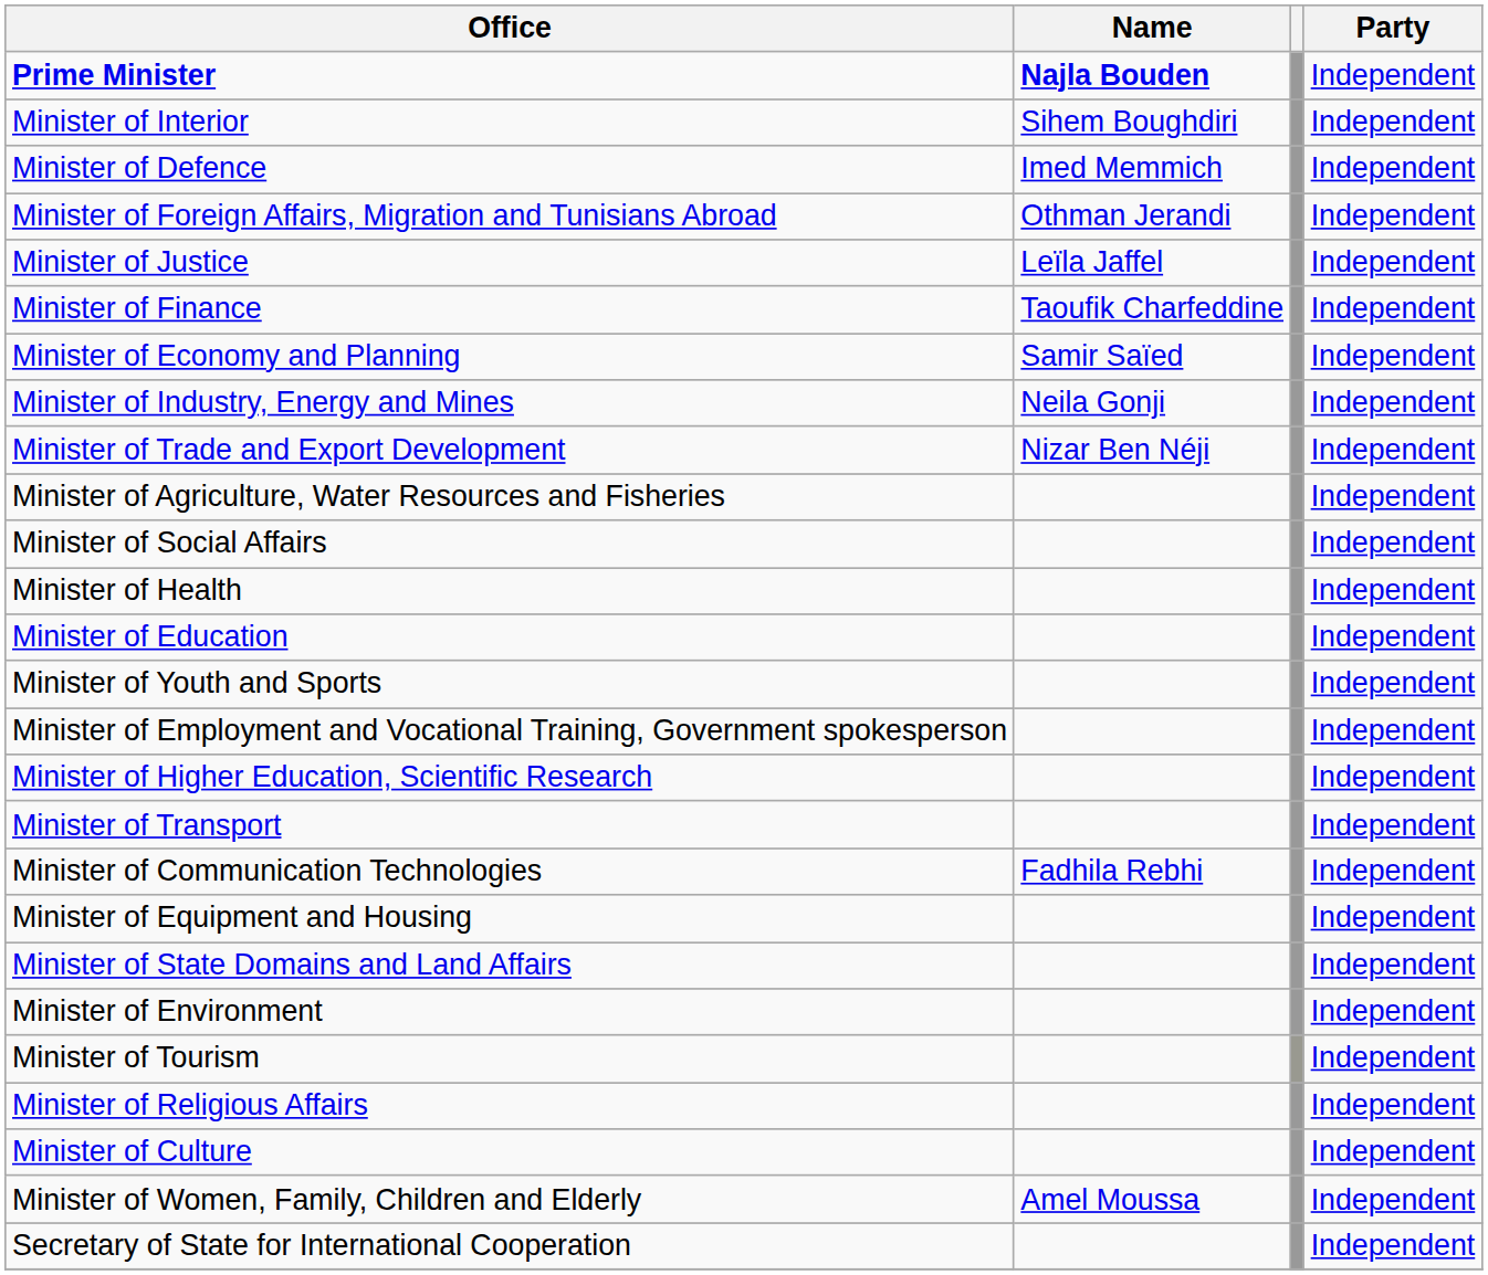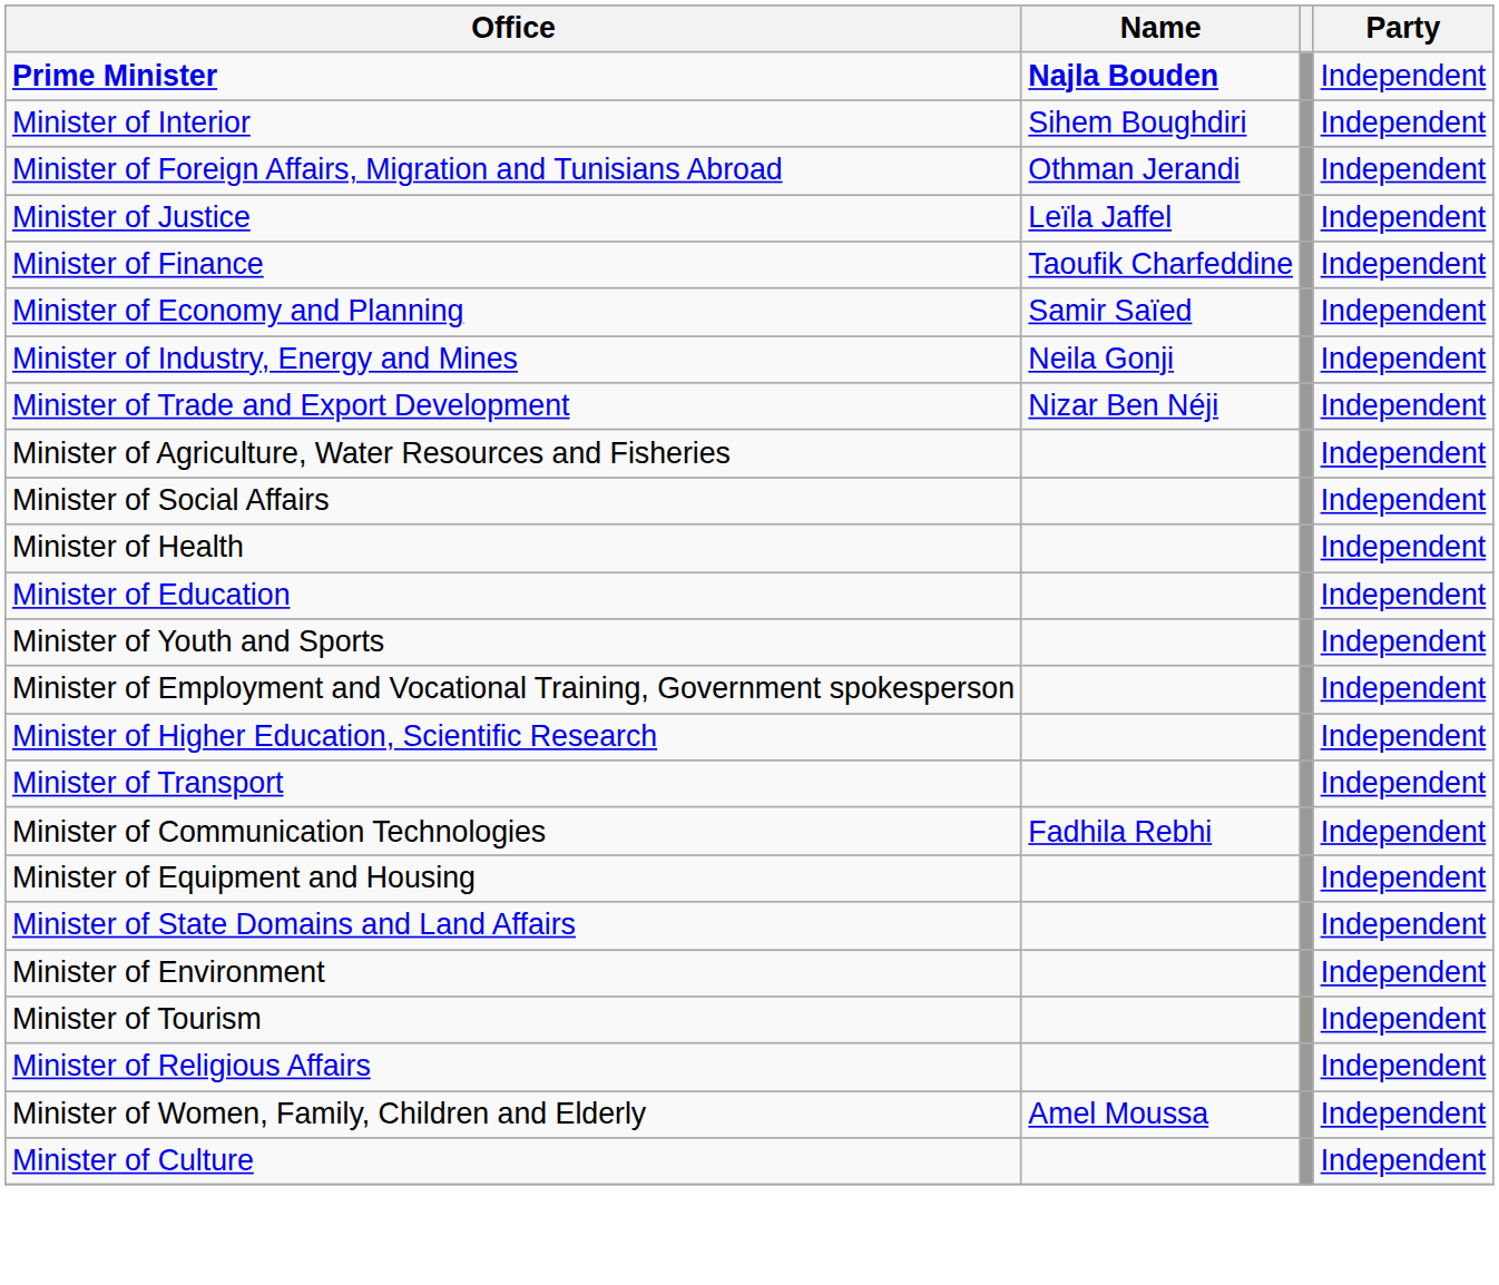- row: Minister of Defence | Imed Memmich | Independent
rows swapped: Minister of Women, Family, Children and Elderly <-> Minister of Culture
- row: Secretary of State for International Cooperation | Independent
